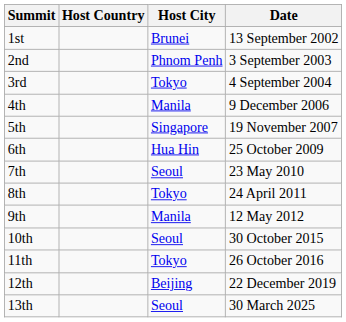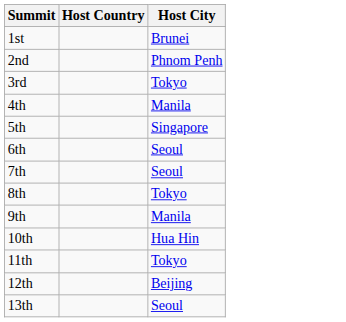- column: Date | 13 September 2002 | 3 September 2003 | 4 September 2004 | 9 December 2006 | 19 November 2007 | 25 October 2009 | 23 May 2010 | 24 April 2011 | 12 May 2012 | 30 October 2015 | 26 October 2016 | 22 December 2019 | 30 March 2025
6th | Host City: Hua Hin -> Seoul
10th | Host City: Seoul -> Hua Hin
